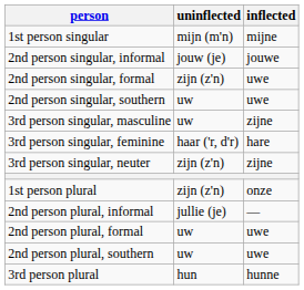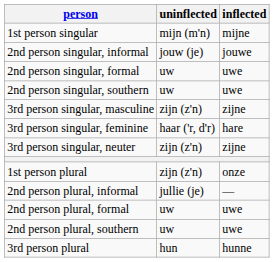2nd person singular, formal | uninflected: zijn (z'n) -> uw
3rd person singular, masculine | uninflected: uw -> zijn (z'n)
